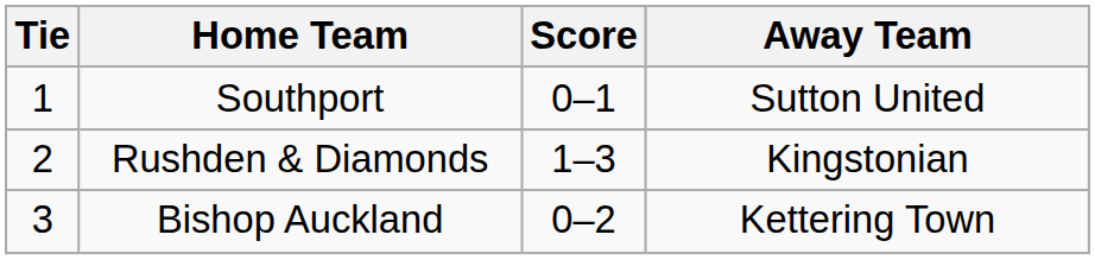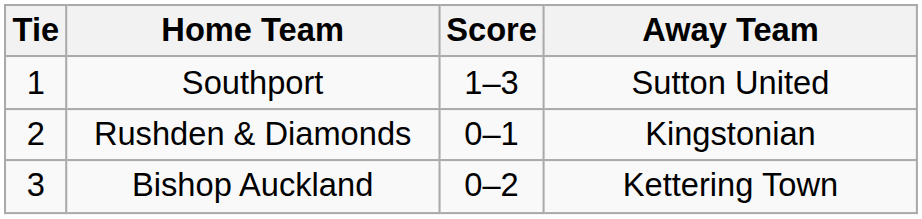Southport | Score: 0–1 -> 1–3
Rushden & Diamonds | Score: 1–3 -> 0–1
